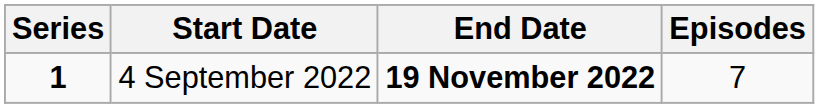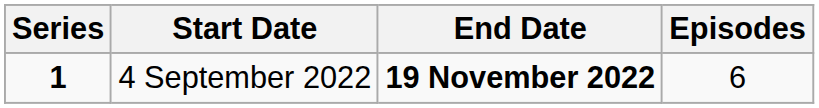4 September 2022 | Episodes: 7 -> 6
